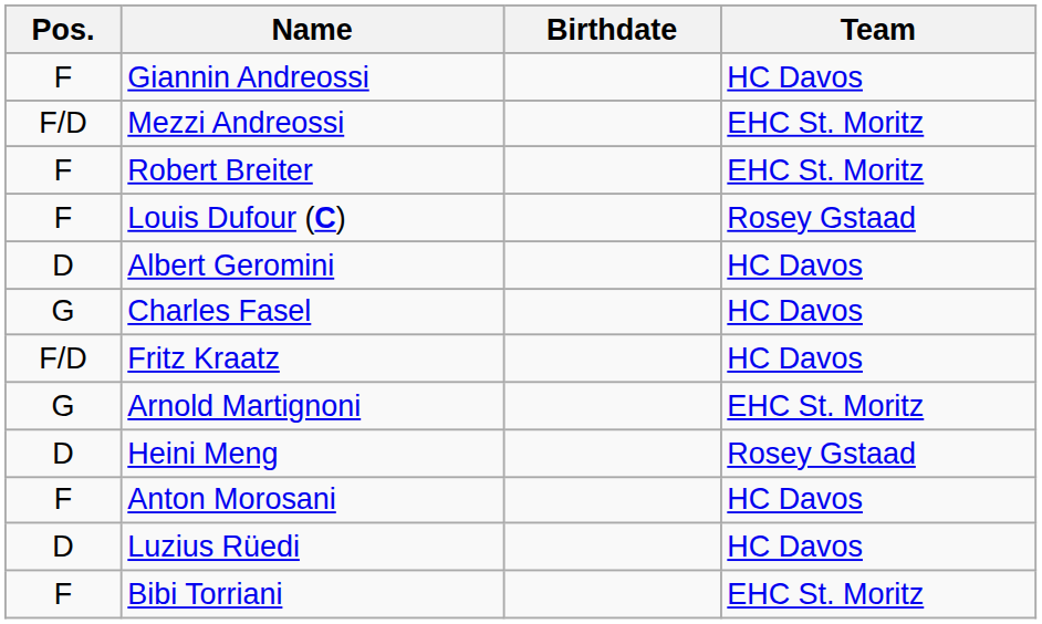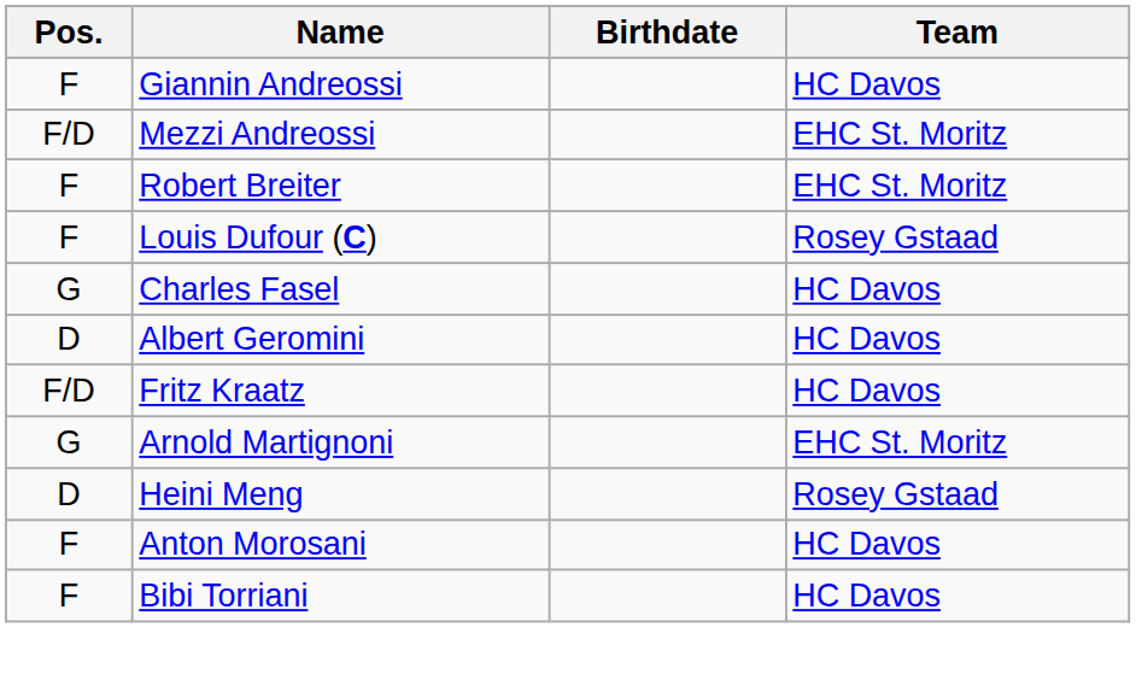rows swapped: Charles Fasel <-> Albert Geromini
- row: D | Luzius Rüedi | HC Davos
Bibi Torriani | Team: EHC St. Moritz -> HC Davos
